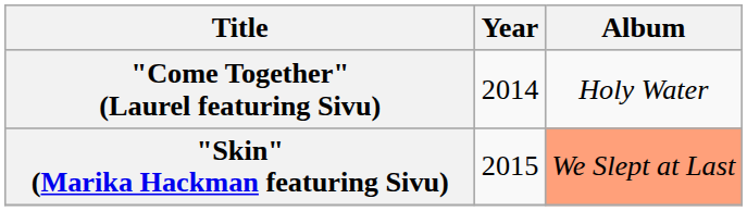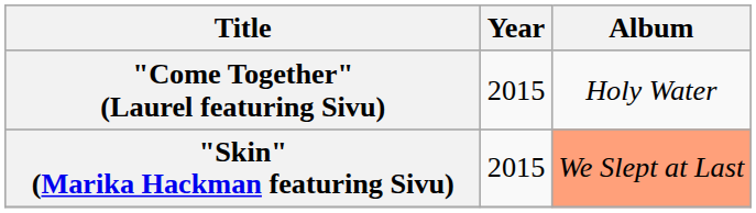"Come Together" (Laurel featuring Sivu) | Year: 2014 -> 2015
